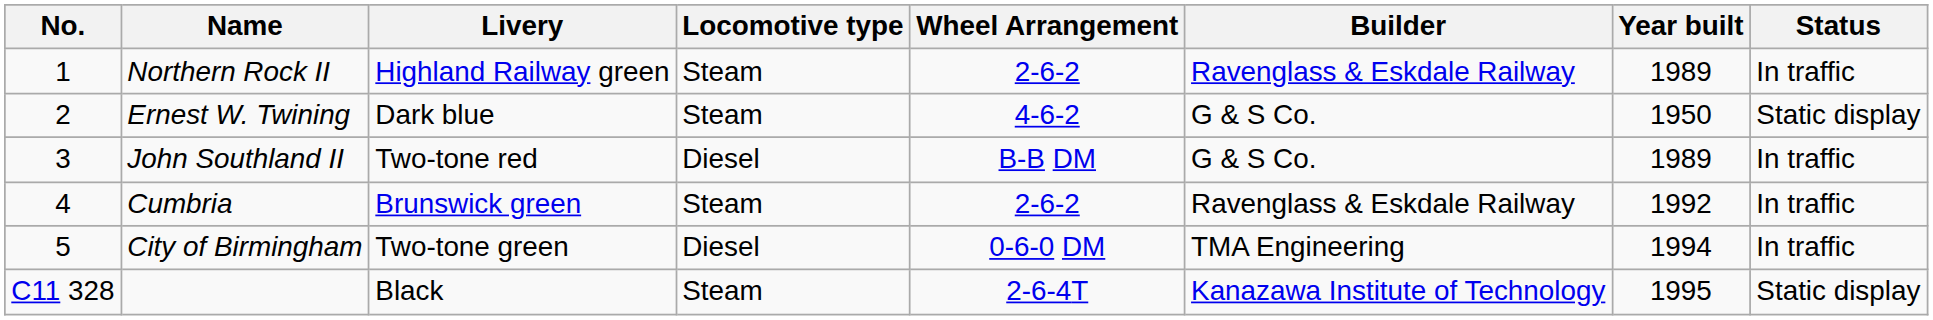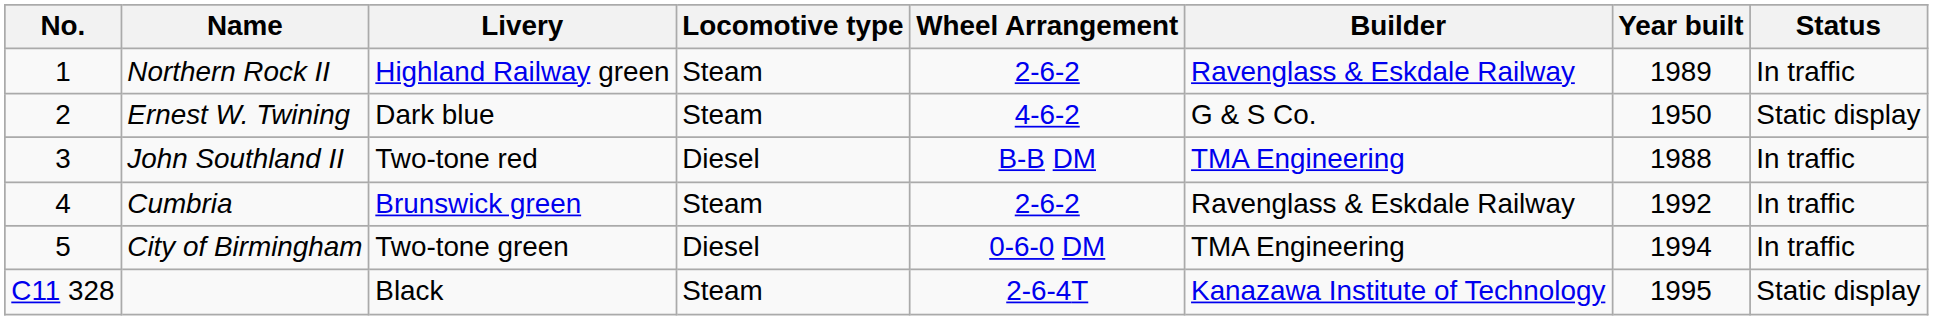John Southland II | Builder: G & S Co. -> TMA Engineering
John Southland II | Year built: 1989 -> 1988
